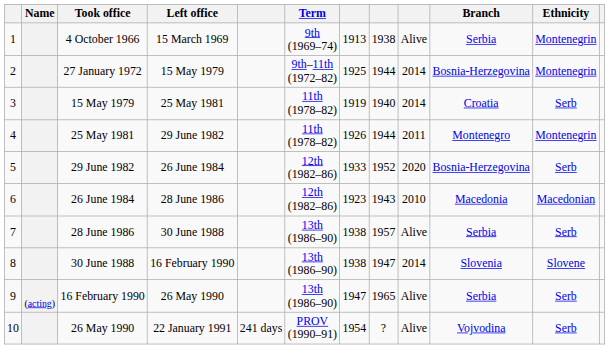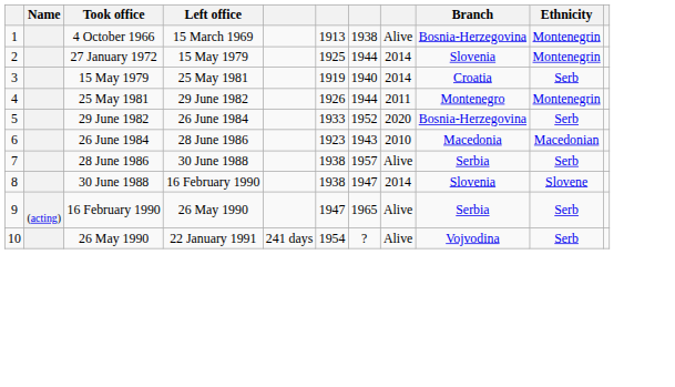- column: Term | 9th (1969–74) | 9th–11th (1972–82) | 11th (1978–82) | 11th (1978–82) | 12th (1982–86) | 12th (1982–86) | 13th (1986–90) | 13th (1986–90) | 13th (1986–90) | PROV (1990–91)
4 October 1966 | Branch: Serbia -> Bosnia-Herzegovina
27 January 1972 | Branch: Bosnia-Herzegovina -> Slovenia
